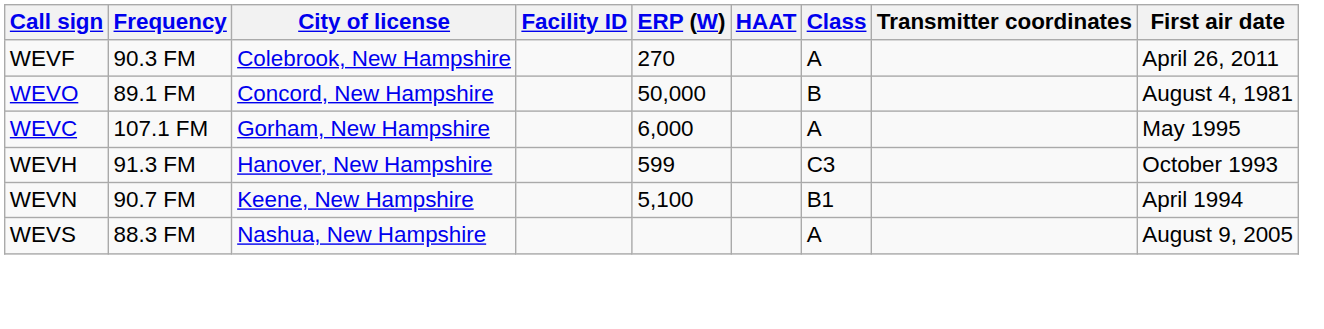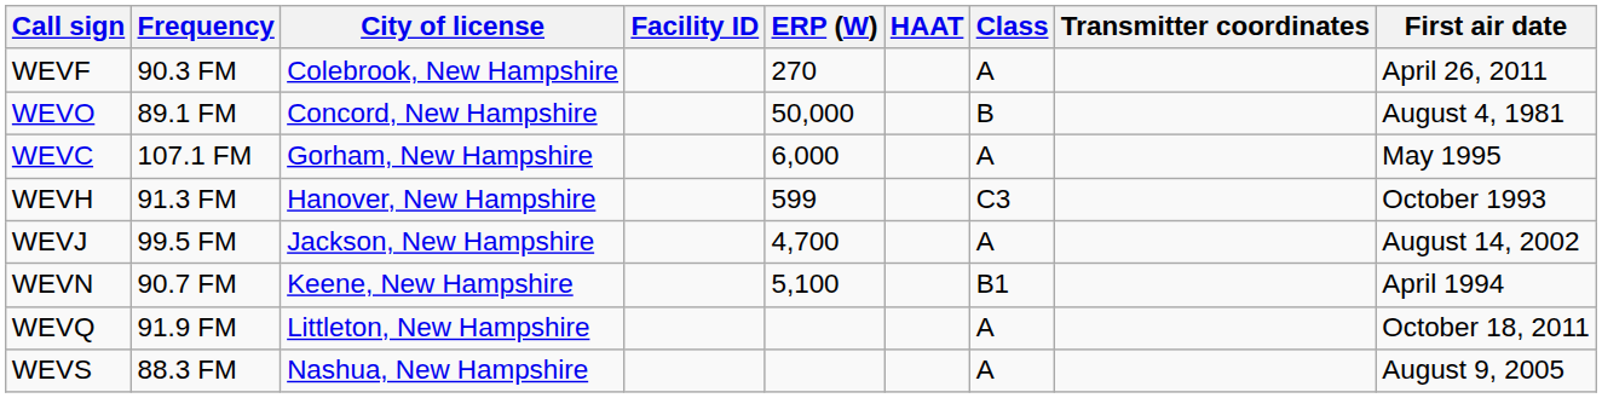+ row: WEVJ | 99.5 FM | Jackson, New Hampshire | 4,700 | A | August 14, 2002
+ row: WEVQ | 91.9 FM | Littleton, New Hampshire | A | October 18, 2011
